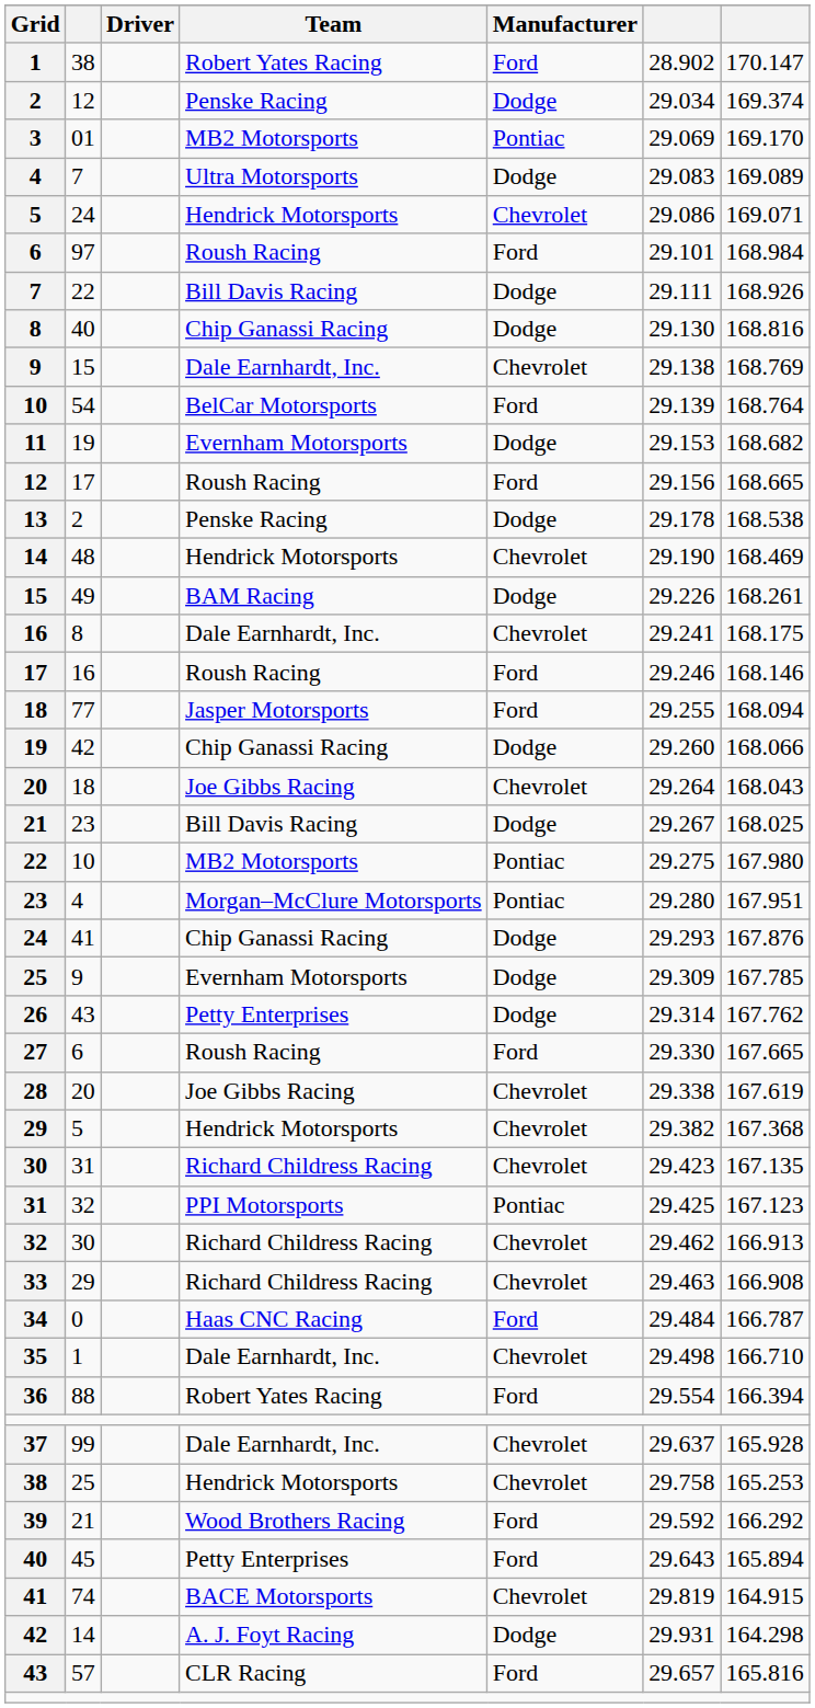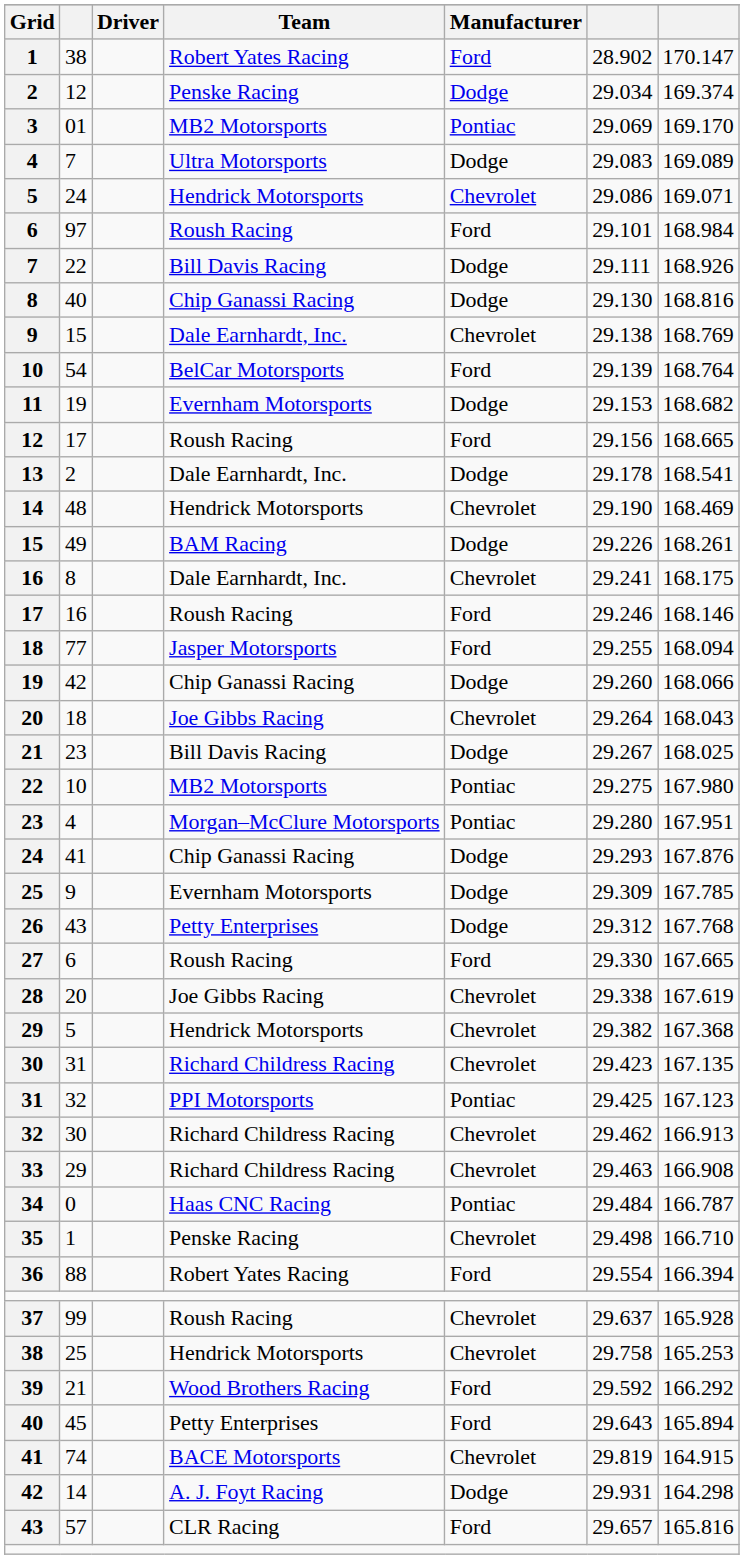13 | Team: Penske Racing -> Dale Earnhardt, Inc.
13 | column 7: 168.538 -> 168.541
26 | column 6: 29.314 -> 29.312
26 | column 7: 167.762 -> 167.768
34 | Manufacturer: Ford -> Pontiac
35 | Team: Dale Earnhardt, Inc. -> Penske Racing
37 | Team: Dale Earnhardt, Inc. -> Roush Racing
